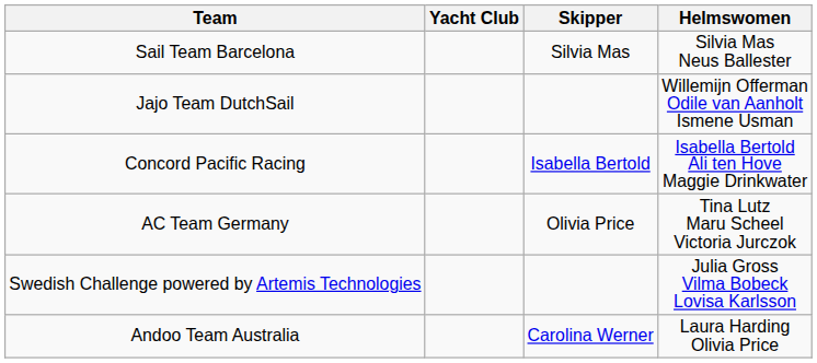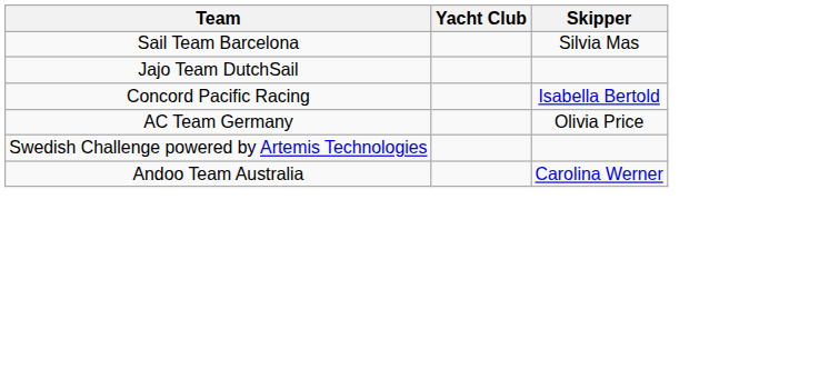- column: Helmswomen | Silvia Mas Neus Ballester | Willemijn Offerman Odile van Aanholt Ismene Usman | Isabella Bertold Ali ten Hove Maggie Drinkwater | Tina Lutz Maru Scheel Victoria Jurczok | Julia Gross Vilma Bobeck Lovisa Karlsson | Laura Harding Olivia Price
